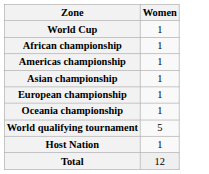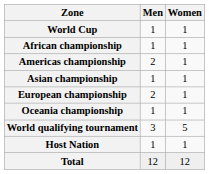+ column: Men | 1 | 1 | 2 | 1 | 2 | 1 | 3 | 1 | 12
